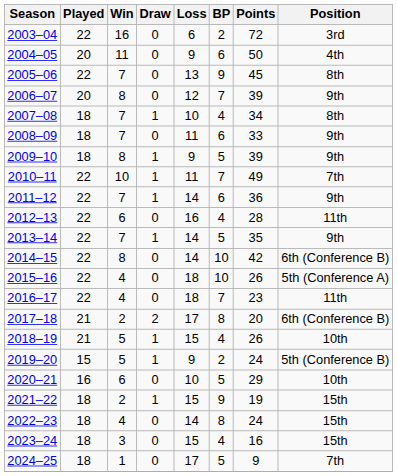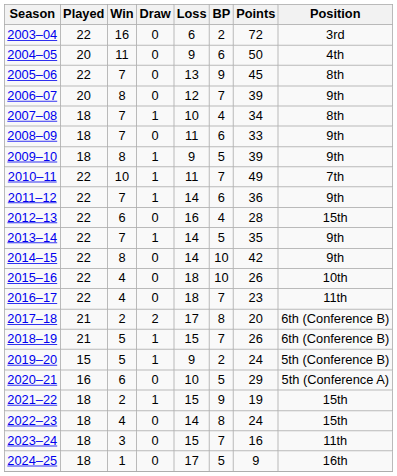2012–13 | Position: 11th -> 15th
2014–15 | Position: 6th (Conference B) -> 9th
2015–16 | Position: 5th (Conference A) -> 10th
2018–19 | BP: 4 -> 7
2018–19 | Position: 10th -> 6th (Conference B)
2020–21 | Position: 10th -> 5th (Conference A)
2023–24 | BP: 4 -> 7
2023–24 | Position: 15th -> 11th
2024–25 | Position: 7th -> 16th
